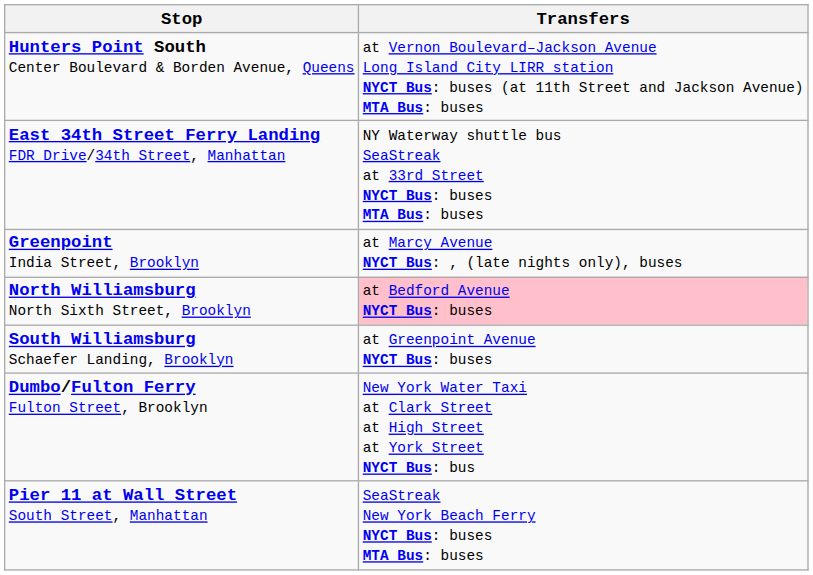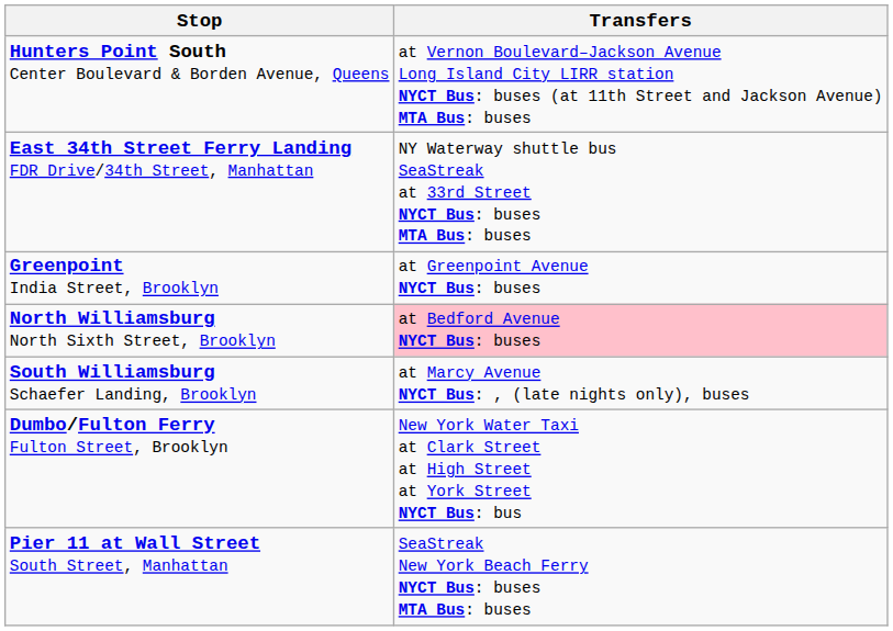Greenpoint India Street, Brooklyn | Transfers: at Marcy Avenue NYCT Bus: , (late nights only), buses -> at Greenpoint Avenue NYCT Bus: buses
South Williamsburg Schaefer Landing, Brooklyn | Transfers: at Greenpoint Avenue NYCT Bus: buses -> at Marcy Avenue NYCT Bus: , (late nights only), buses
